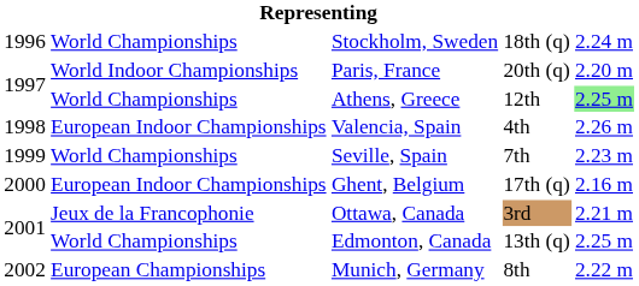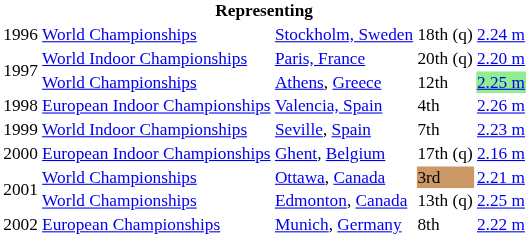Seville, Spain | column 2: World Championships -> World Indoor Championships
Ottawa, Canada | column 2: Jeux de la Francophonie -> World Championships
